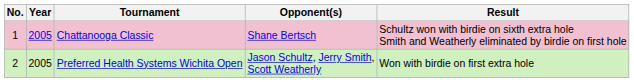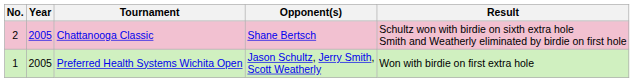Chattanooga Classic | No.: 1 -> 2
Preferred Health Systems Wichita Open | No.: 2 -> 1
